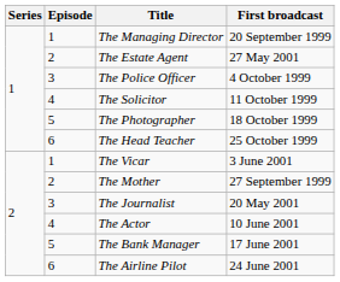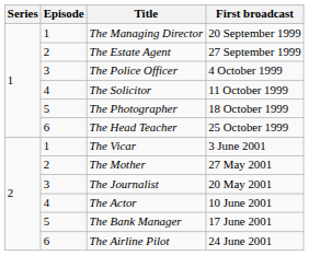The Estate Agent | First broadcast: 27 May 2001 -> 27 September 1999
The Mother | First broadcast: 27 September 1999 -> 27 May 2001
